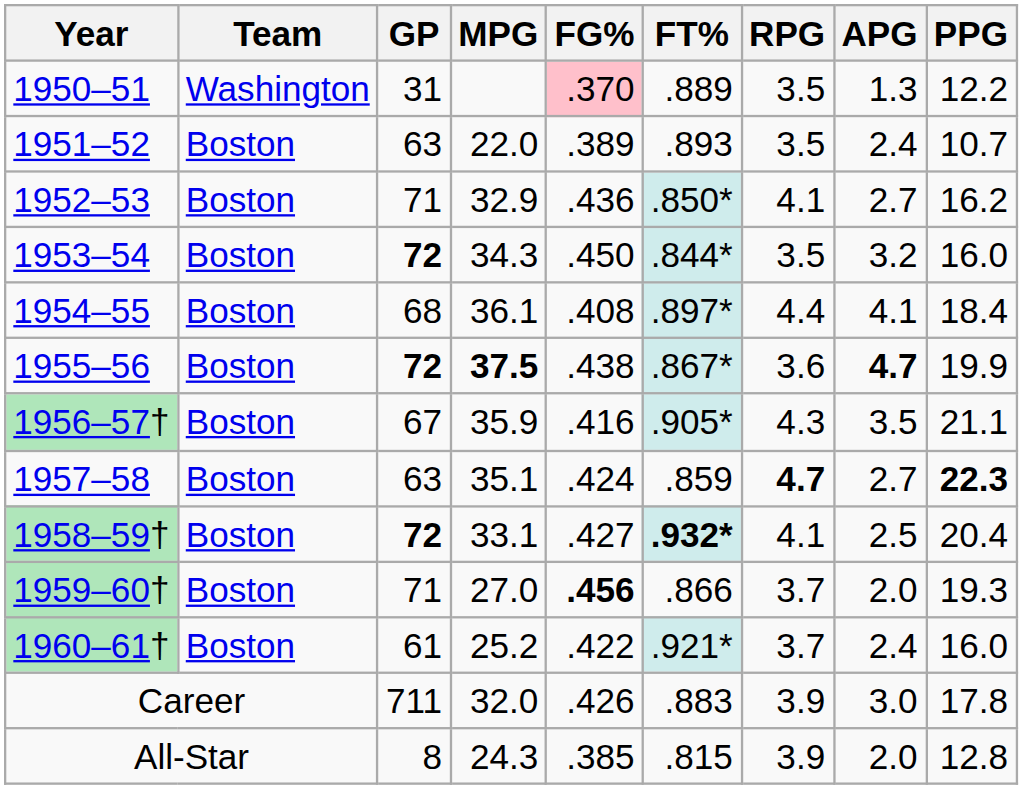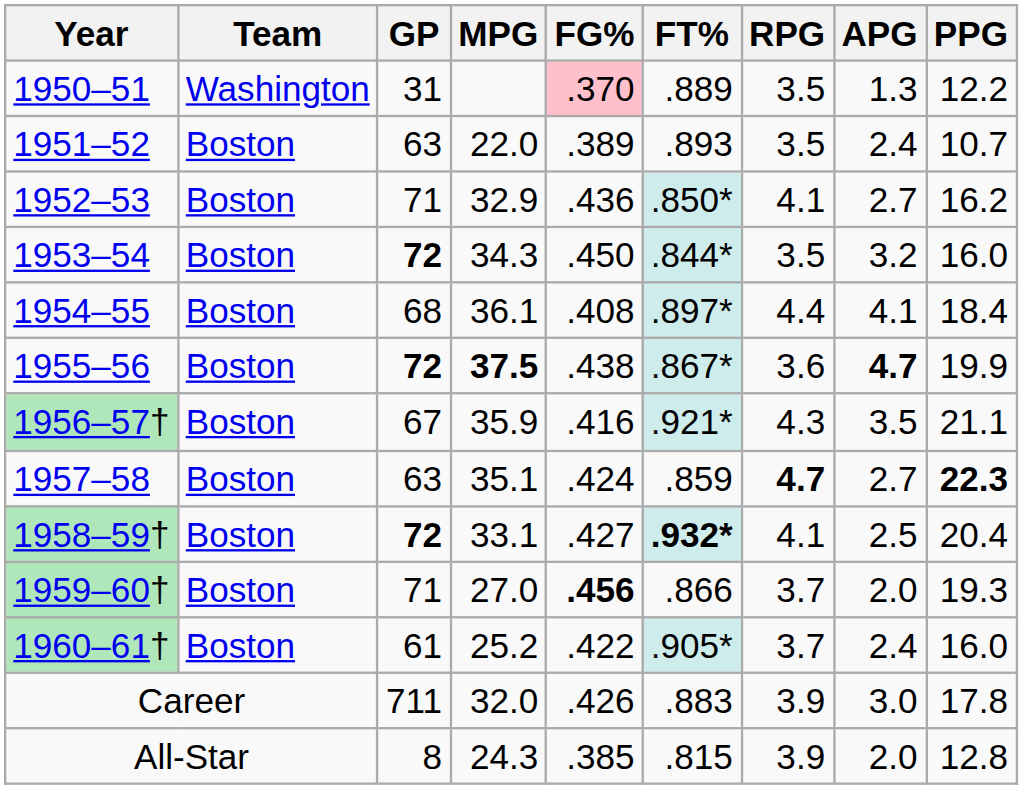1956–57† | FT%: .905* -> .921*
1960–61† | FT%: .921* -> .905*
